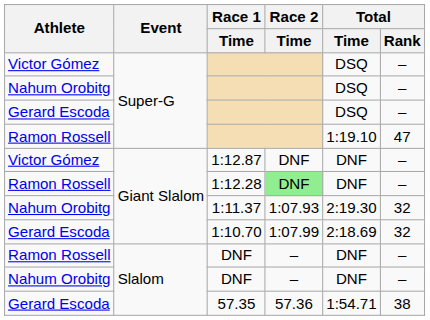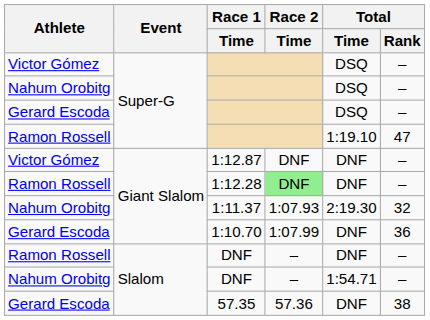1:10.70 | Total / Time: 2:18.69 -> DNF
1:10.70 | Total / Rank: 32 -> 36
Nahum Orobitg / DNF | Total / Time: DNF -> 1:54.71
57.35 | Total / Time: 1:54.71 -> DNF
